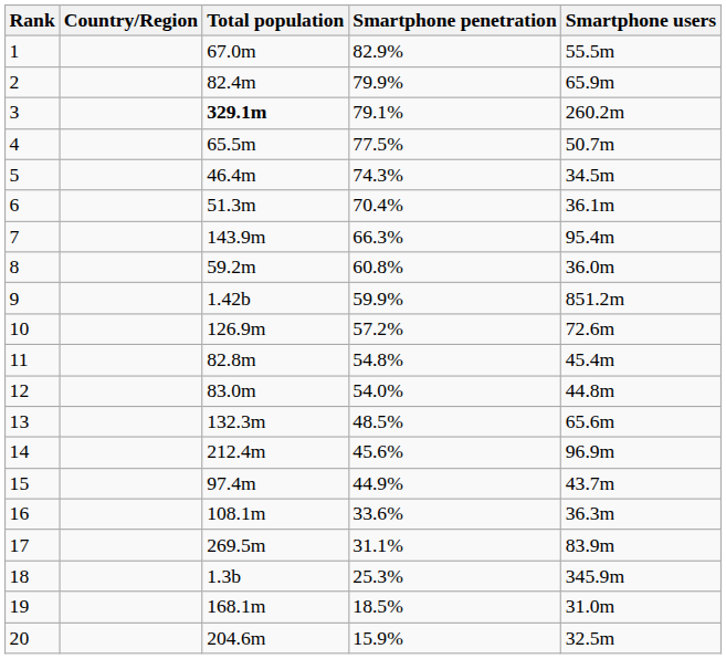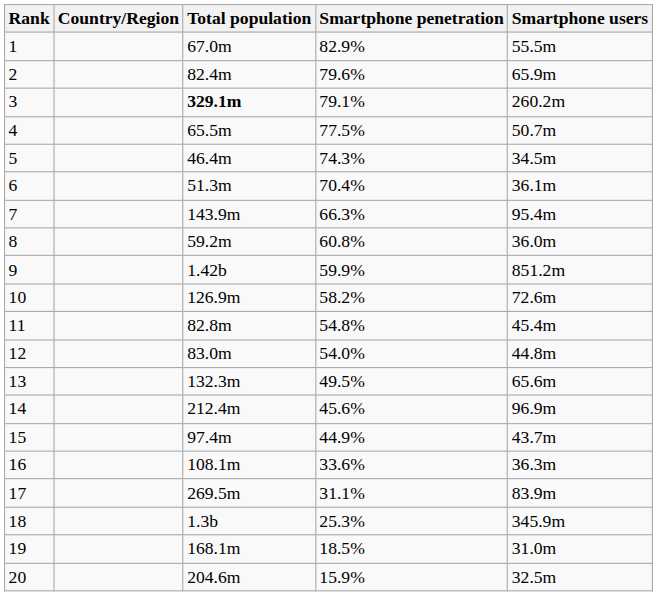2 | Smartphone penetration: 79.9% -> 79.6%
10 | Smartphone penetration: 57.2% -> 58.2%
13 | Smartphone penetration: 48.5% -> 49.5%
